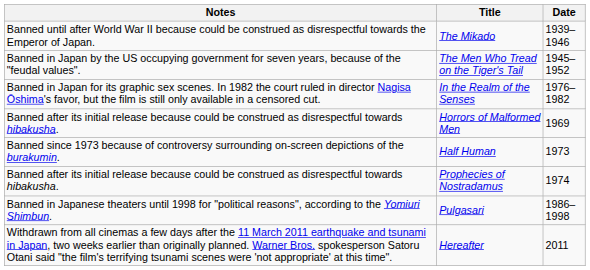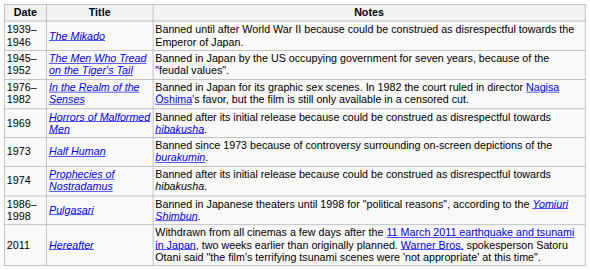columns swapped: Date <-> Notes
